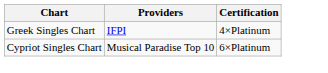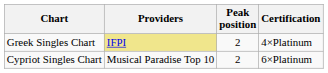+ column: Peak position | 2 | 2
Greek Singles Chart | Providers: no background -> khaki background
